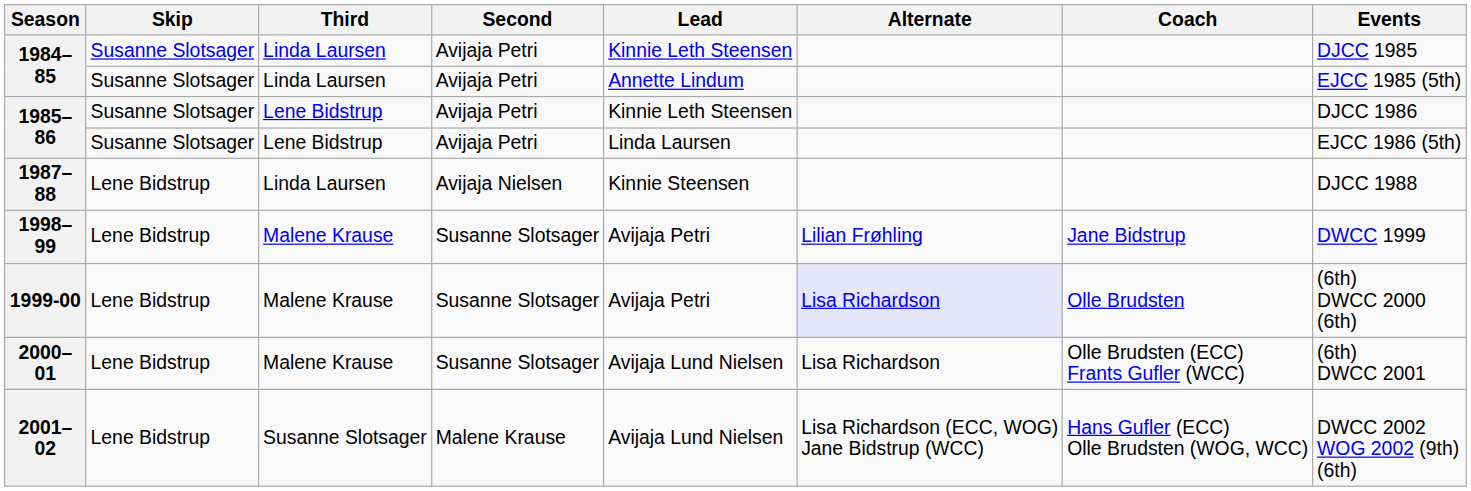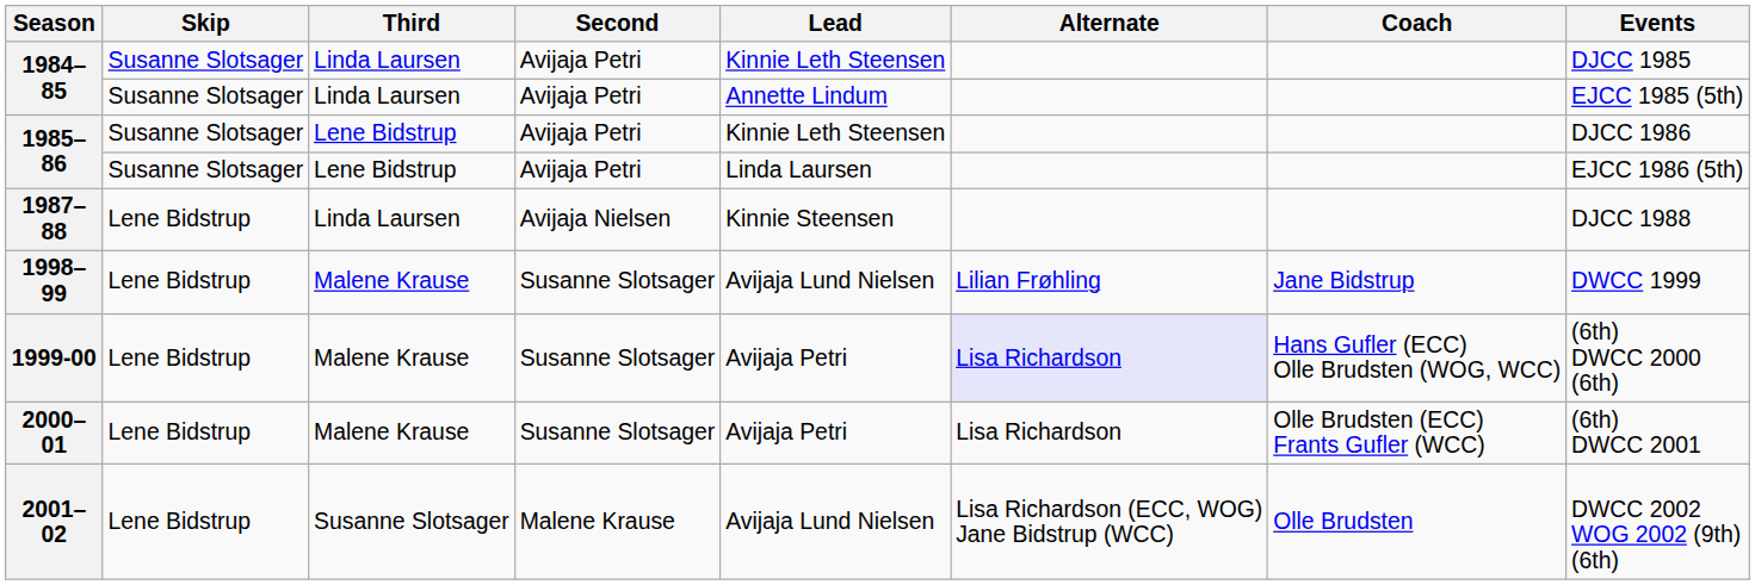1998–99 | Lead: Avijaja Petri -> Avijaja Lund Nielsen
1999-00 | Coach: Olle Brudsten -> Hans Gufler (ECC) Olle Brudsten (WOG, WCC)
2000–01 | Lead: Avijaja Lund Nielsen -> Avijaja Petri
2001–02 | Coach: Hans Gufler (ECC) Olle Brudsten (WOG, WCC) -> Olle Brudsten
